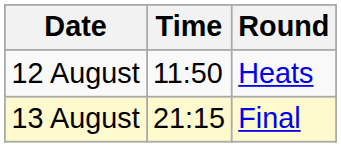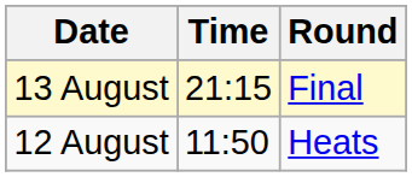rows swapped: 12 August <-> 13 August
